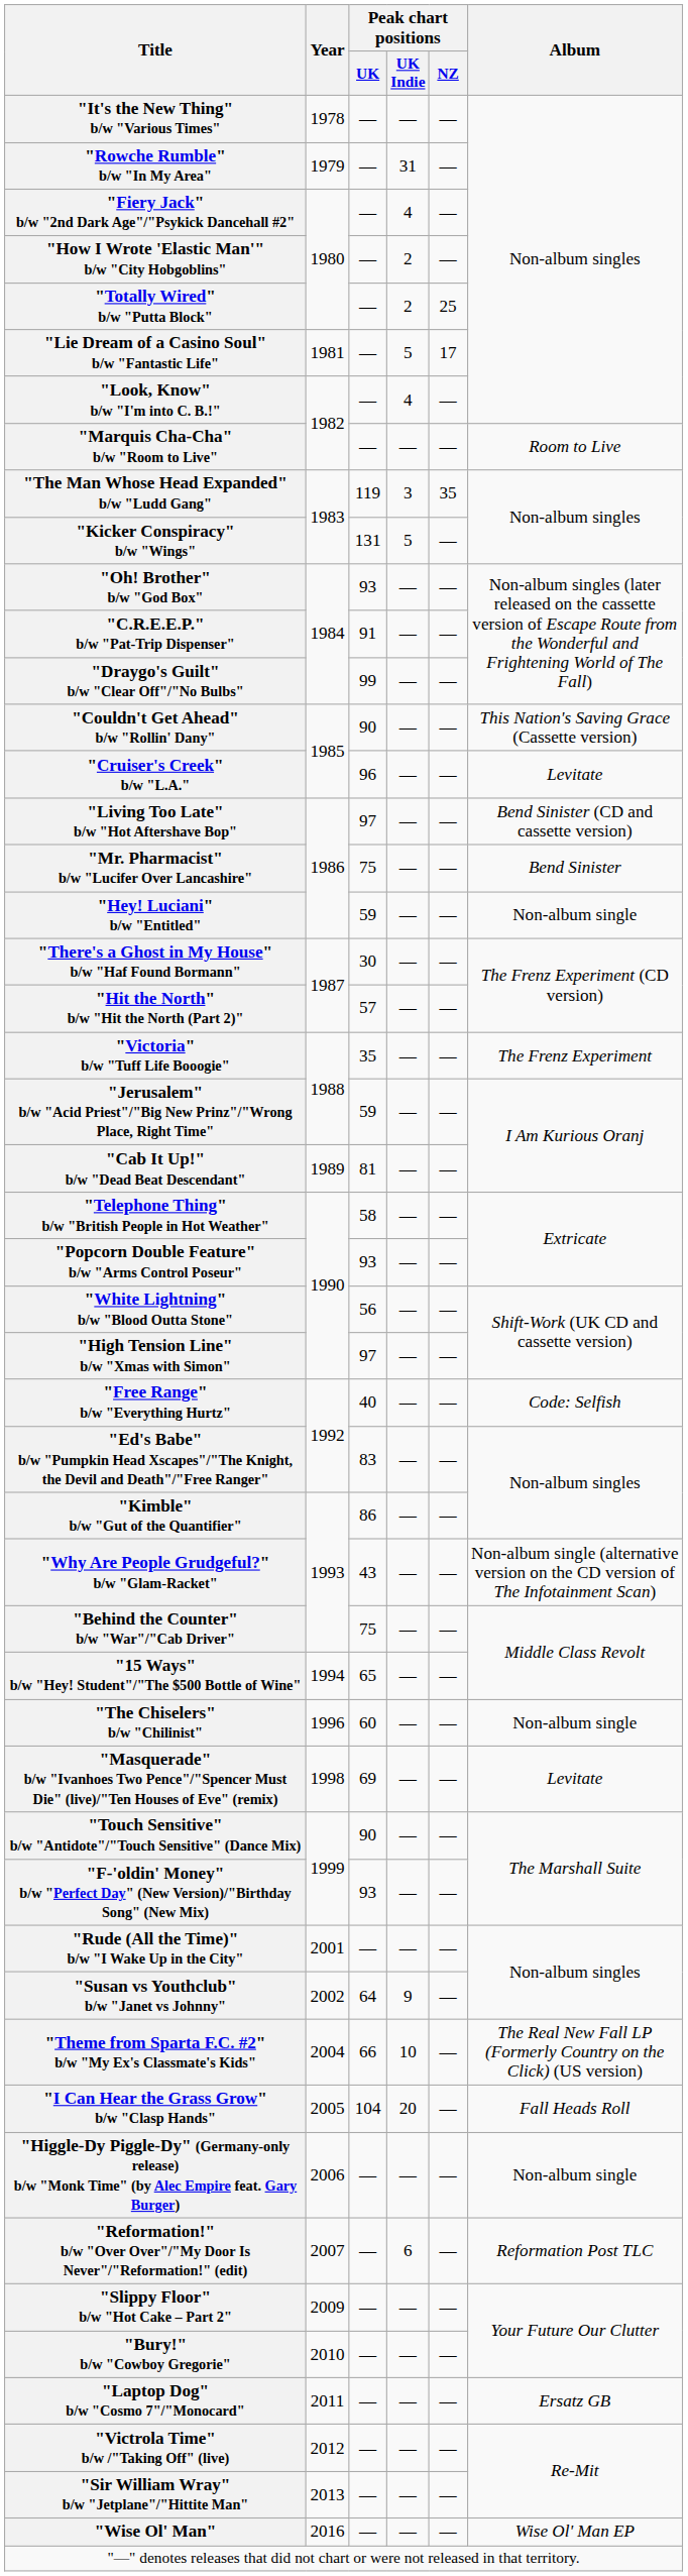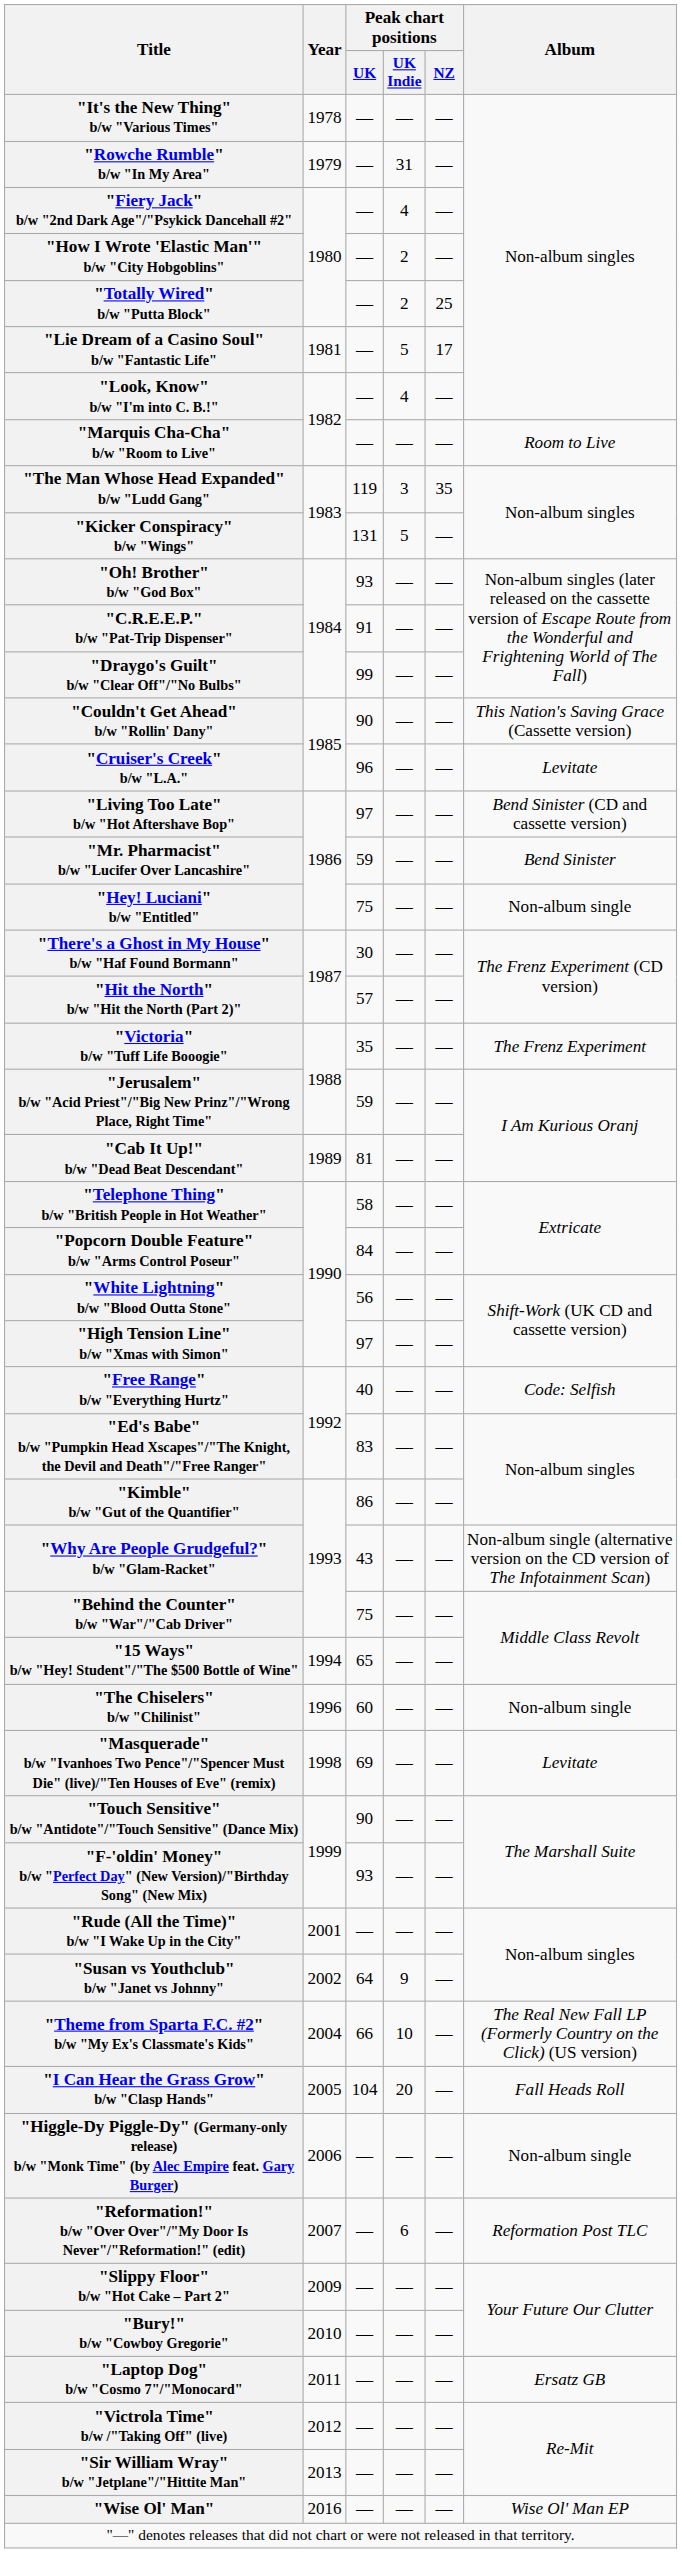"Mr. Pharmacist" b/w "Lucifer Over Lancashire" | Peak chart positions / UK: 75 -> 59
"Hey! Luciani" b/w "Entitled" | Peak chart positions / UK: 59 -> 75
"Popcorn Double Feature" b/w "Arms Control Poseur" | Peak chart positions / UK: 93 -> 84
